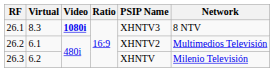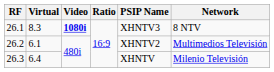26.3 | Virtual: 6.2 -> 6.4
